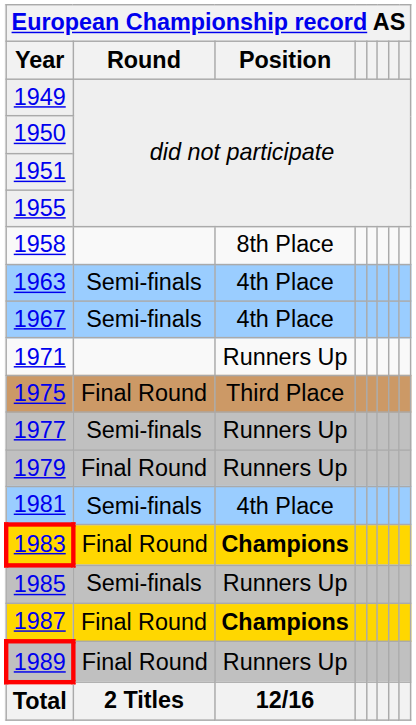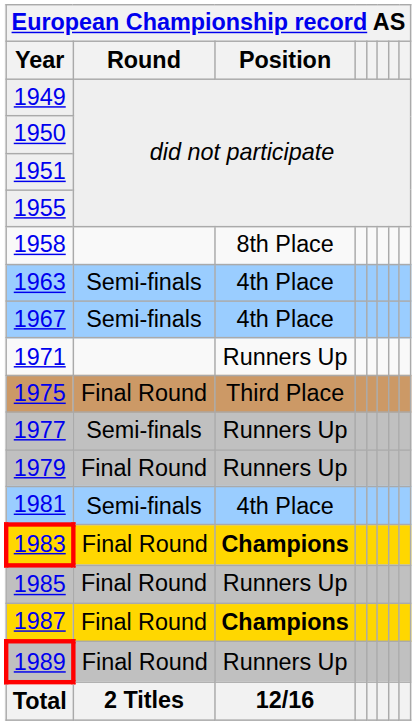1985 | Round: Semi-finals -> Final Round
